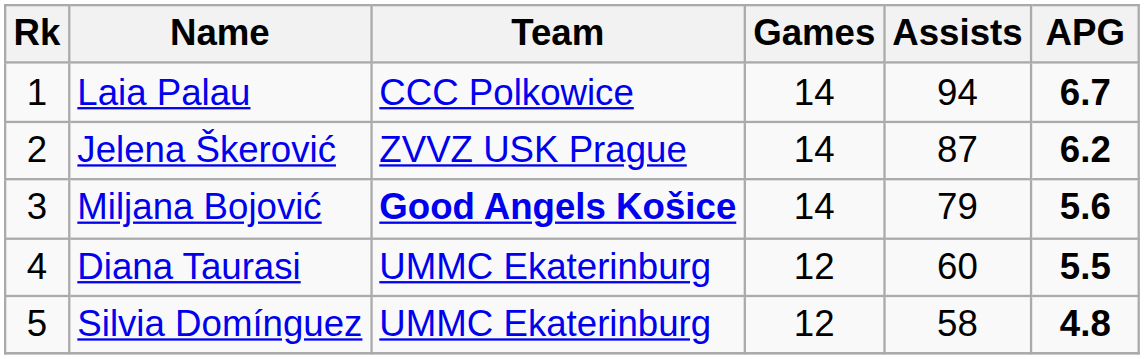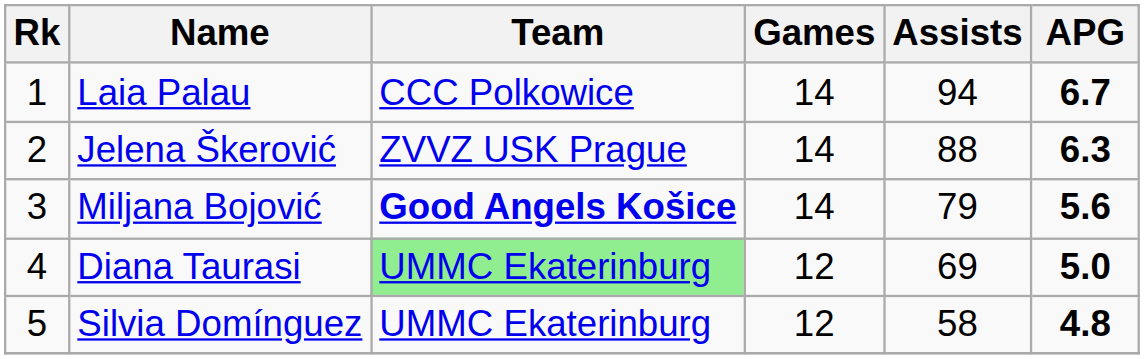Jelena Škerović | Assists: 87 -> 88
Jelena Škerović | APG: 6.2 -> 6.3
Diana Taurasi | Team: no background -> lightgreen background
Diana Taurasi | Assists: 60 -> 69
Diana Taurasi | APG: 5.5 -> 5.0
